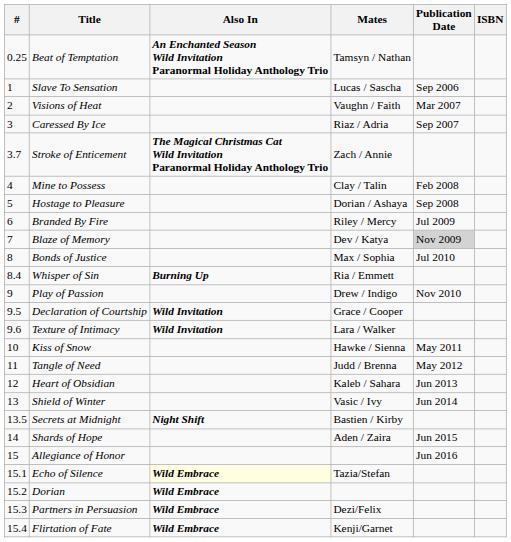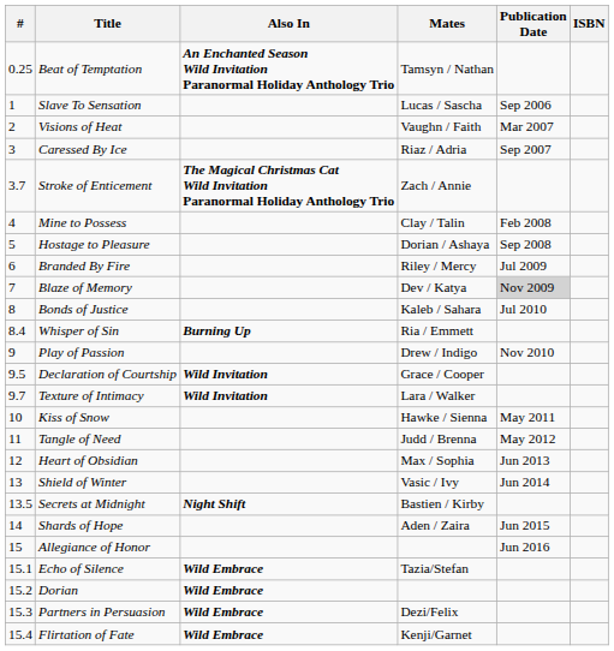Bonds of Justice | Mates: Max / Sophia -> Kaleb / Sahara
Texture of Intimacy | #: 9.6 -> 9.7
Heart of Obsidian | Mates: Kaleb / Sahara -> Max / Sophia
Echo of Silence | Also In: lightyellow background -> no background
